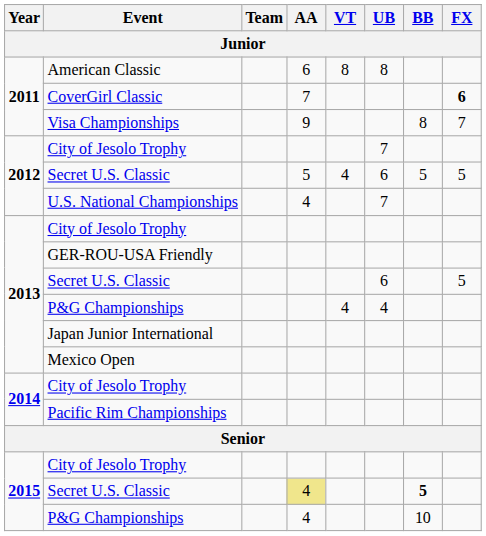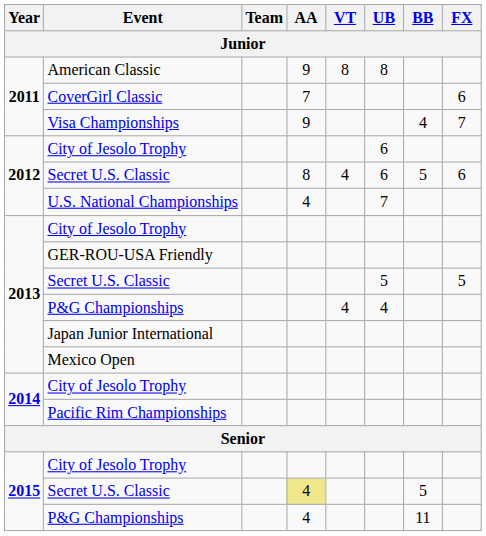American Classic | AA: 6 -> 9
CoverGirl Classic | FX: bold -> normal
Visa Championships | BB: 8 -> 4
2012 / City of Jesolo Trophy | UB: 7 -> 6
2012 / Secret U.S. Classic | AA: 5 -> 8
2012 / Secret U.S. Classic | FX: 5 -> 6
2013 / Secret U.S. Classic | UB: 6 -> 5
2015 / Secret U.S. Classic | BB: bold -> normal
2015 / P&G Championships | BB: 10 -> 11
